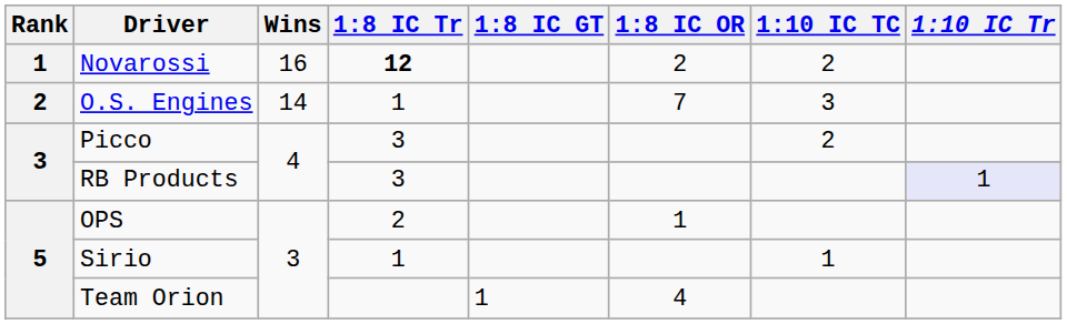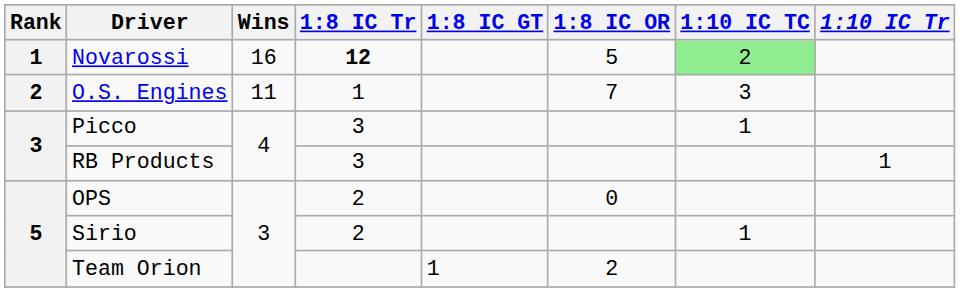Novarossi | 1:8 IC OR: 2 -> 5
Novarossi | 1:10 IC TC: no background -> lightgreen background
O.S. Engines | Wins: 14 -> 11
Picco | 1:10 IC TC: 2 -> 1
RB Products | 1:10 IC Tr: lavender background -> no background
OPS | 1:8 IC OR: 1 -> 0
Sirio | 1:8 IC Tr: 1 -> 2
Team Orion | 1:8 IC OR: 4 -> 2
